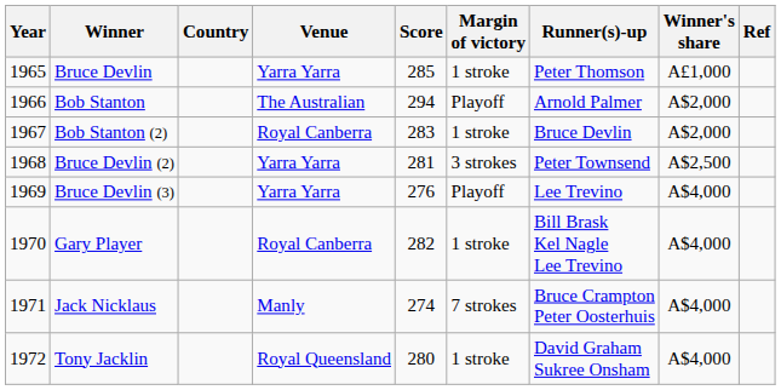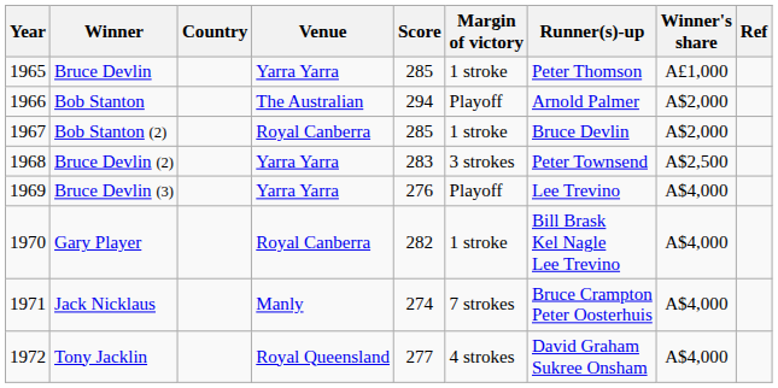Bob Stanton (2) | Score: 283 -> 285
Bruce Devlin (2) | Score: 281 -> 283
Tony Jacklin | Score: 280 -> 277
Tony Jacklin | Margin of victory: 1 stroke -> 4 strokes
